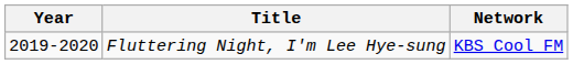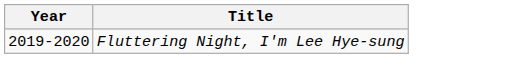- column: Network | KBS Cool FM
